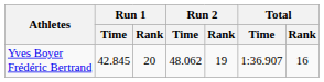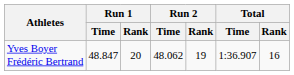Yves Boyer Frédéric Bertrand | Run 1 / Time: 42.845 -> 48.847
